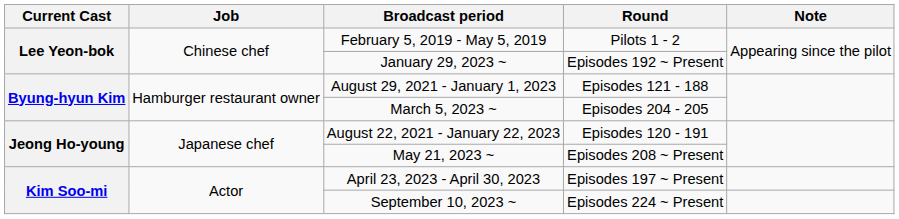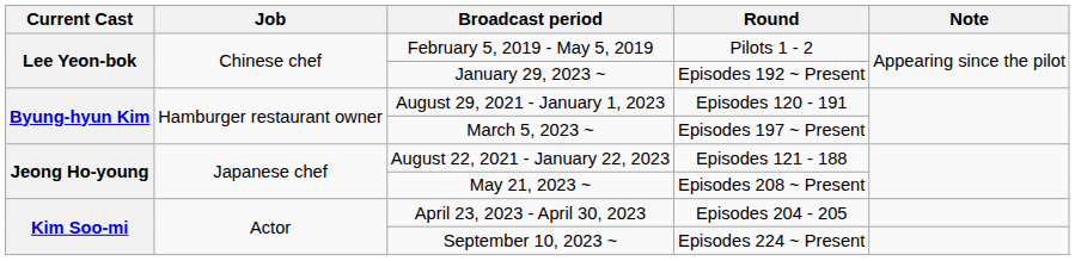August 29, 2021 - January 1, 2023 | Round: Episodes 121 - 188 -> Episodes 120 - 191
March 5, 2023 ~ | Round: Episodes 204 - 205 -> Episodes 197 ~ Present
August 22, 2021 - January 22, 2023 | Round: Episodes 120 - 191 -> Episodes 121 - 188
April 23, 2023 - April 30, 2023 | Round: Episodes 197 ~ Present -> Episodes 204 - 205
